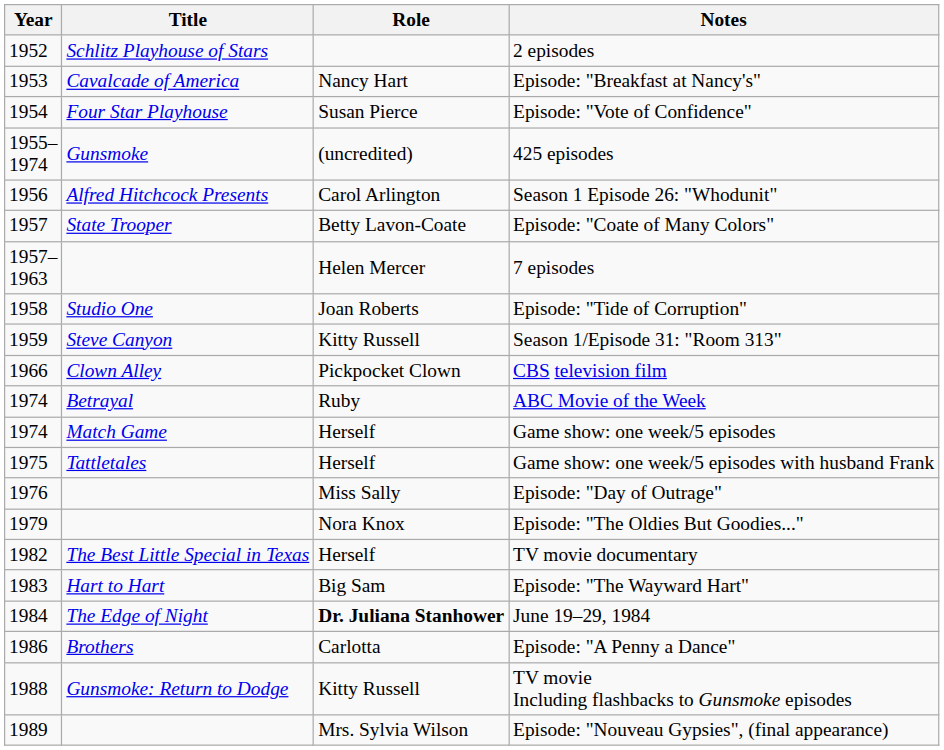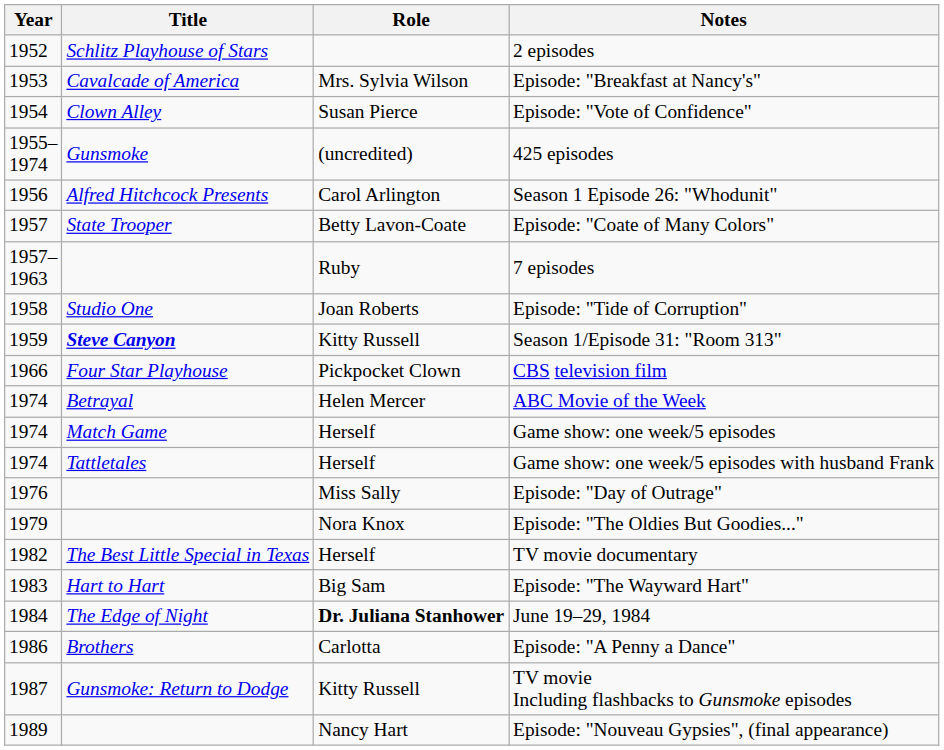Episode: "Breakfast at Nancy's" | Role: Nancy Hart -> Mrs. Sylvia Wilson
Episode: "Vote of Confidence" | Title: Four Star Playhouse -> Clown Alley
7 episodes | Role: Helen Mercer -> Ruby
Season 1/Episode 31: "Room 313" | Title: normal -> bold
CBS television film | Title: Clown Alley -> Four Star Playhouse
ABC Movie of the Week | Role: Ruby -> Helen Mercer
Game show: one week/5 episodes with husband Frank | Year: 1975 -> 1974
TV movie Including flashbacks to Gunsmoke episodes | Year: 1988 -> 1987
Episode: "Nouveau Gypsies", (final appearance) | Role: Mrs. Sylvia Wilson -> Nancy Hart
